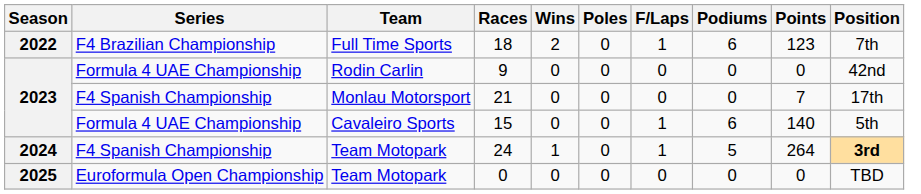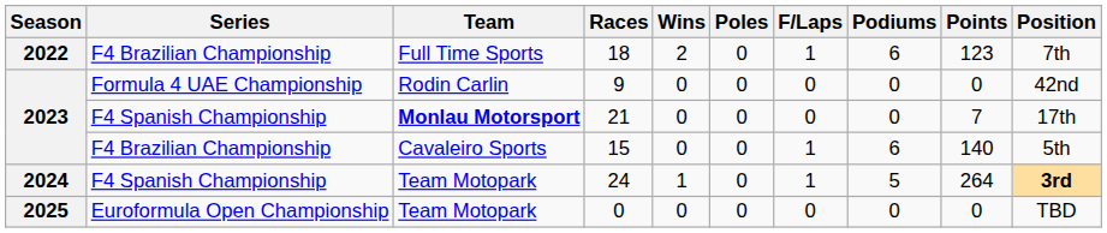21 | Team: normal -> bold
15 | Series: Formula 4 UAE Championship -> F4 Brazilian Championship
